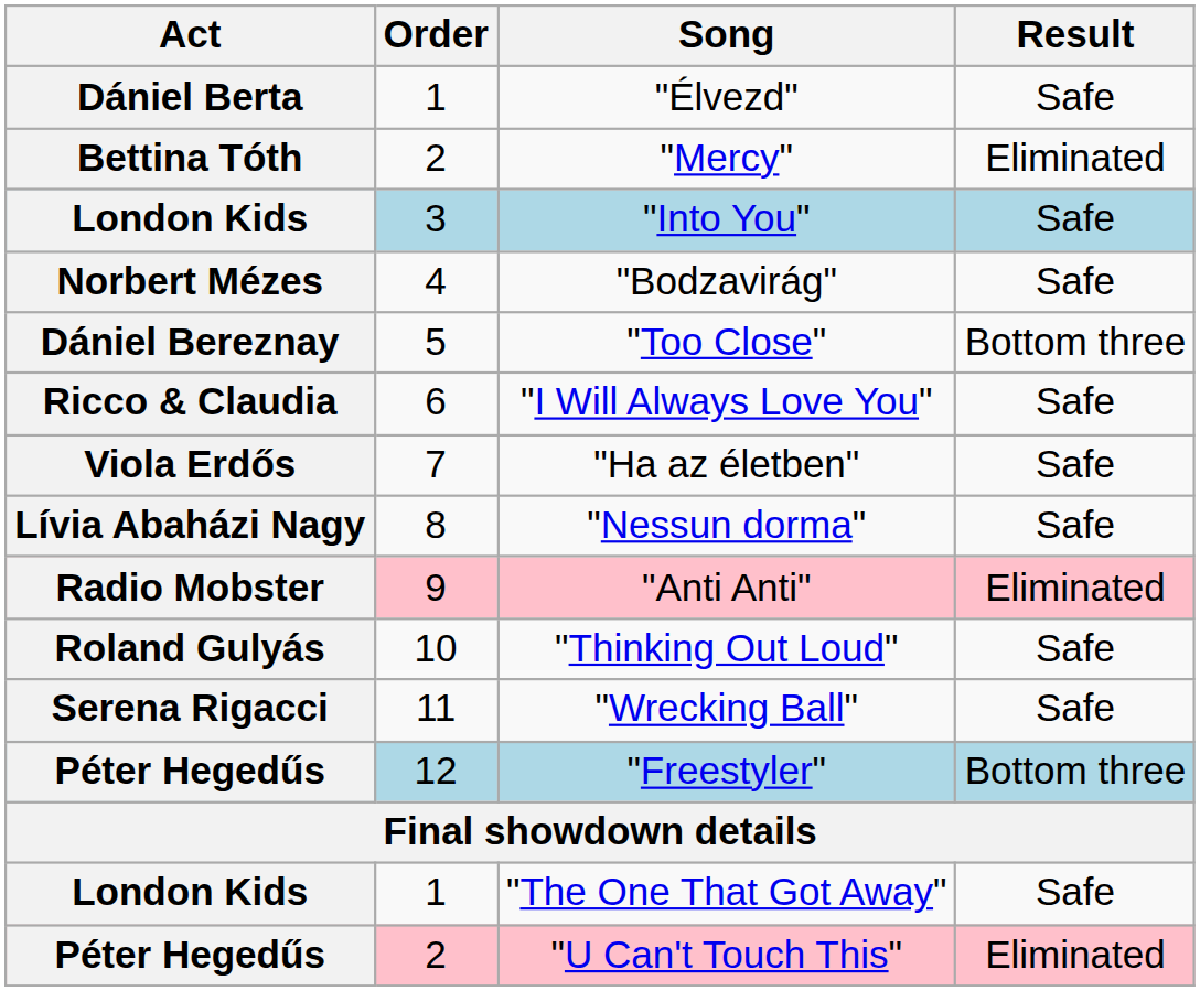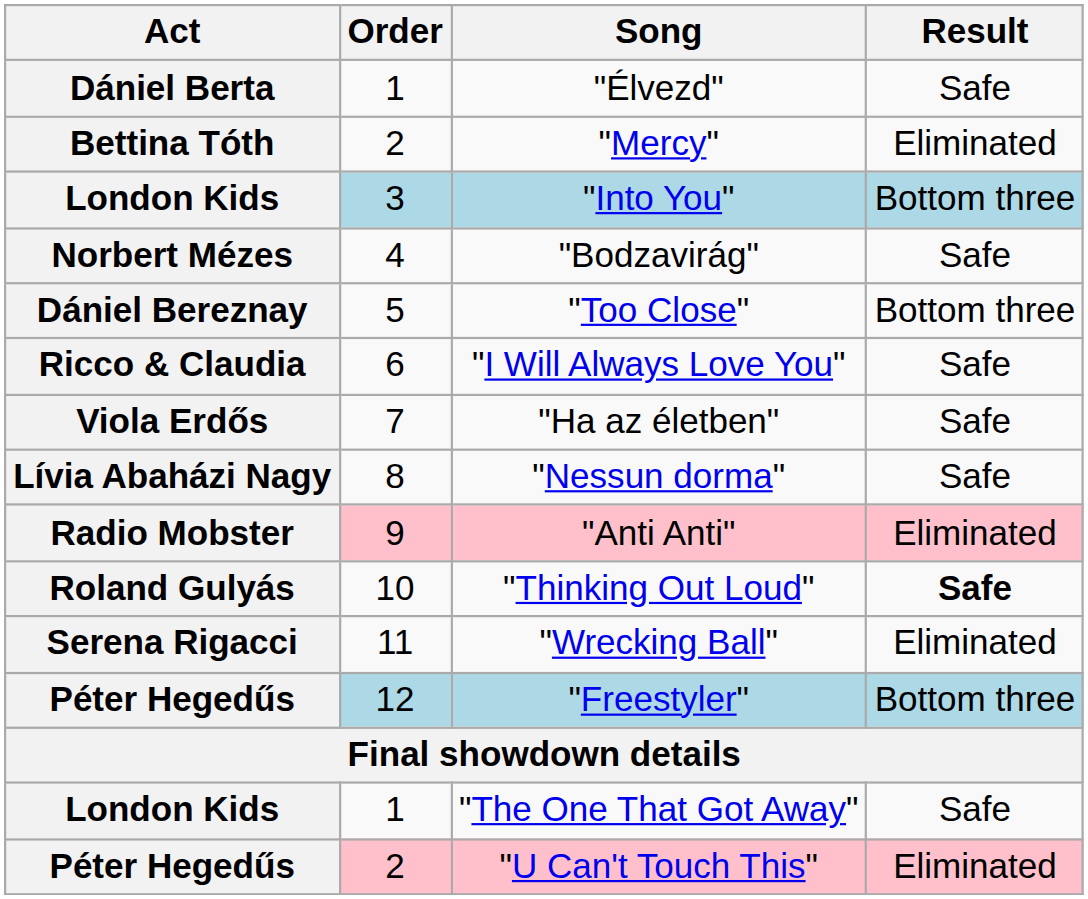"Into You" | Result: Safe -> Bottom three
"Thinking Out Loud" | Result: normal -> bold
"Wrecking Ball" | Result: Safe -> Eliminated
